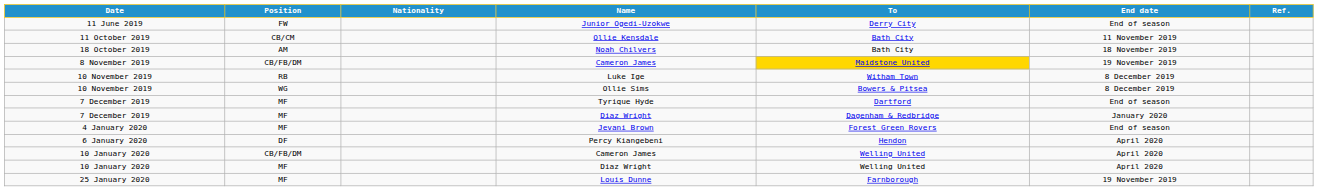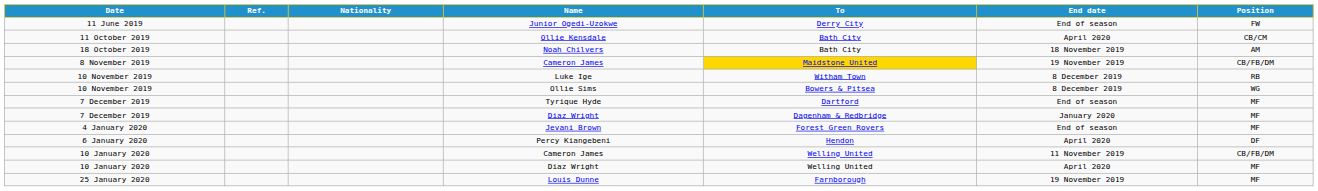columns swapped: Position <-> Ref.
Ollie Kensdale | End date: 11 November 2019 -> April 2020
10 January 2020 / Cameron James | End date: April 2020 -> 11 November 2019
